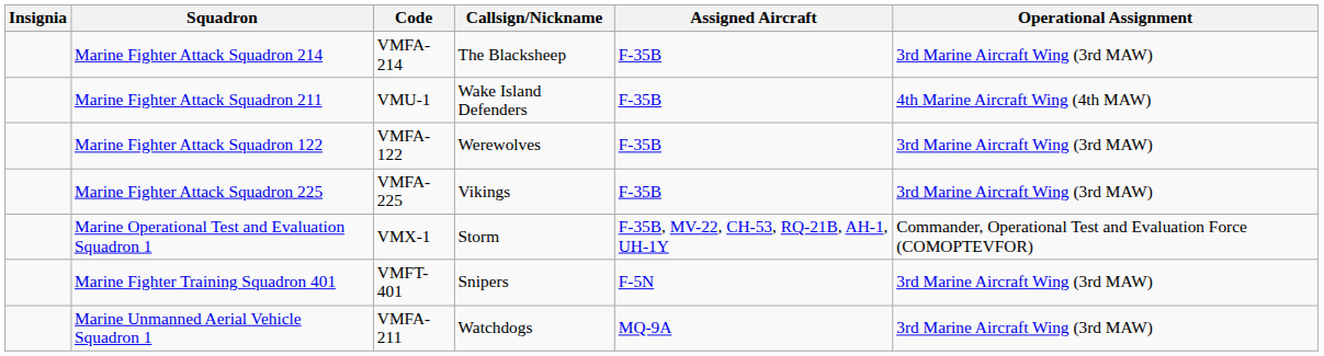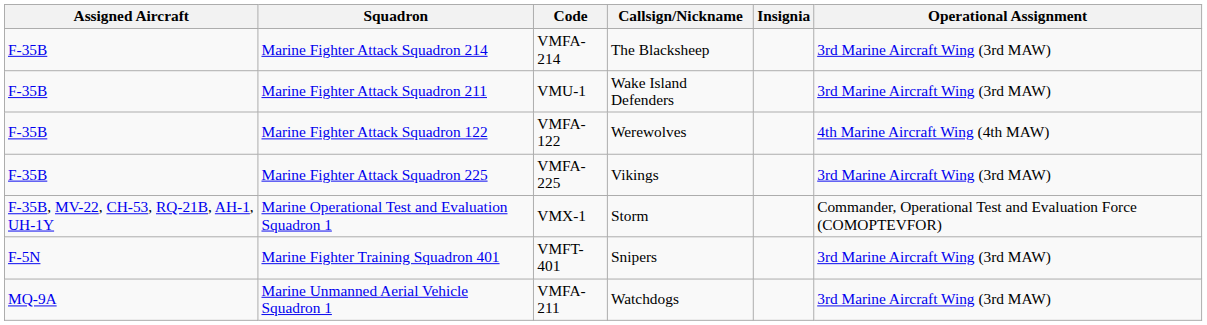columns swapped: Insignia <-> Assigned Aircraft
Marine Fighter Attack Squadron 211 | Operational Assignment: 4th Marine Aircraft Wing (4th MAW) -> 3rd Marine Aircraft Wing (3rd MAW)
Marine Fighter Attack Squadron 122 | Operational Assignment: 3rd Marine Aircraft Wing (3rd MAW) -> 4th Marine Aircraft Wing (4th MAW)
